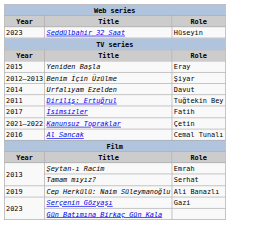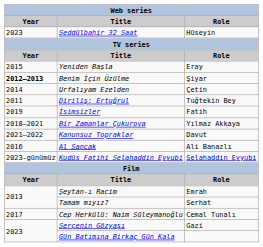Benim İçin Üzülme | Year: normal -> bold
Urfalıyam Ezelden | Role: Davut -> Çetin
İsimsizler | Year: 2017 -> 2019
+ row: 2018–2021 | Bir Zamanlar Çukurova | Yılmaz Akkaya
Kanunsuz Topraklar | Role: Çetin -> Davut
Al Sancak | Role: Cemal Tunalı -> Ali Banazlı
+ row: 2023-günümüz | Kudüs Fatihi Selahaddin Eyyubi | Selahaddin Eyyubi
Cep Herkülü: Naim Süleymanoğlu | Year: 2019 -> 2017
Cep Herkülü: Naim Süleymanoğlu | Role: Ali Banazlı -> Cemal Tunalı
